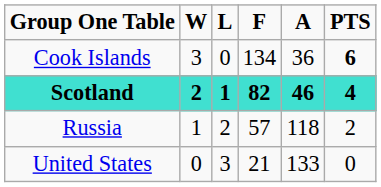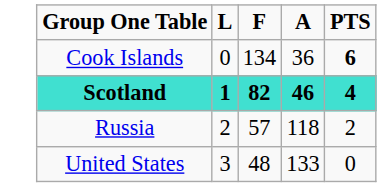- column: W | 3 | 2 | 1 | 0
United States | F: 21 -> 48
